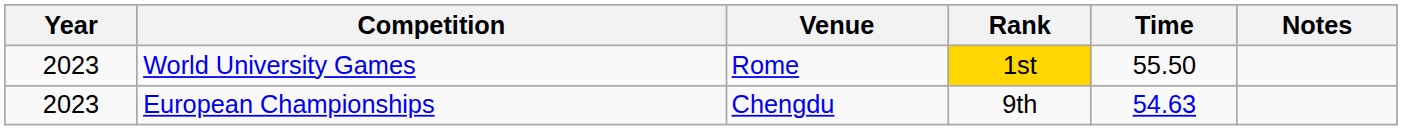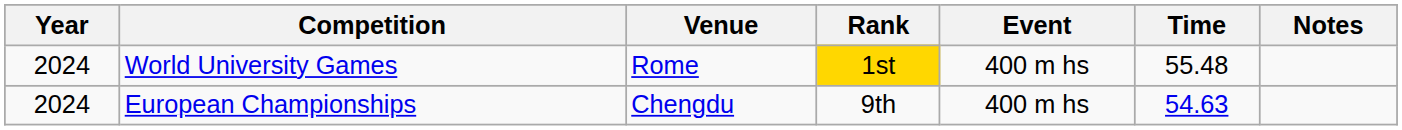+ column: Event | 400 m hs | 400 m hs
World University Games | Year: 2023 -> 2024
World University Games | Time: 55.50 -> 55.48
European Championships | Year: 2023 -> 2024
